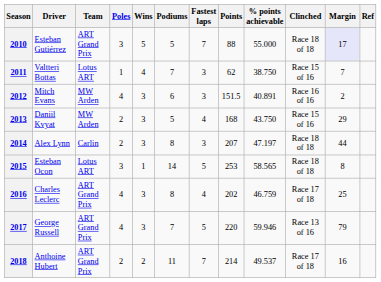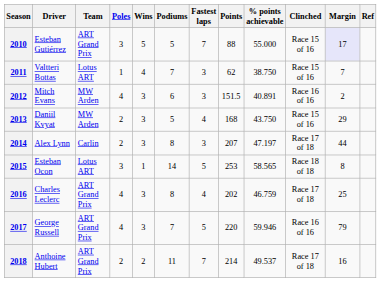2010 | Clinched: Race 18 of 18 -> Race 15 of 16
2014 | Clinched: Race 18 of 18 -> Race 17 of 18
2017 | Clinched: Race 13 of 16 -> Race 16 of 16
